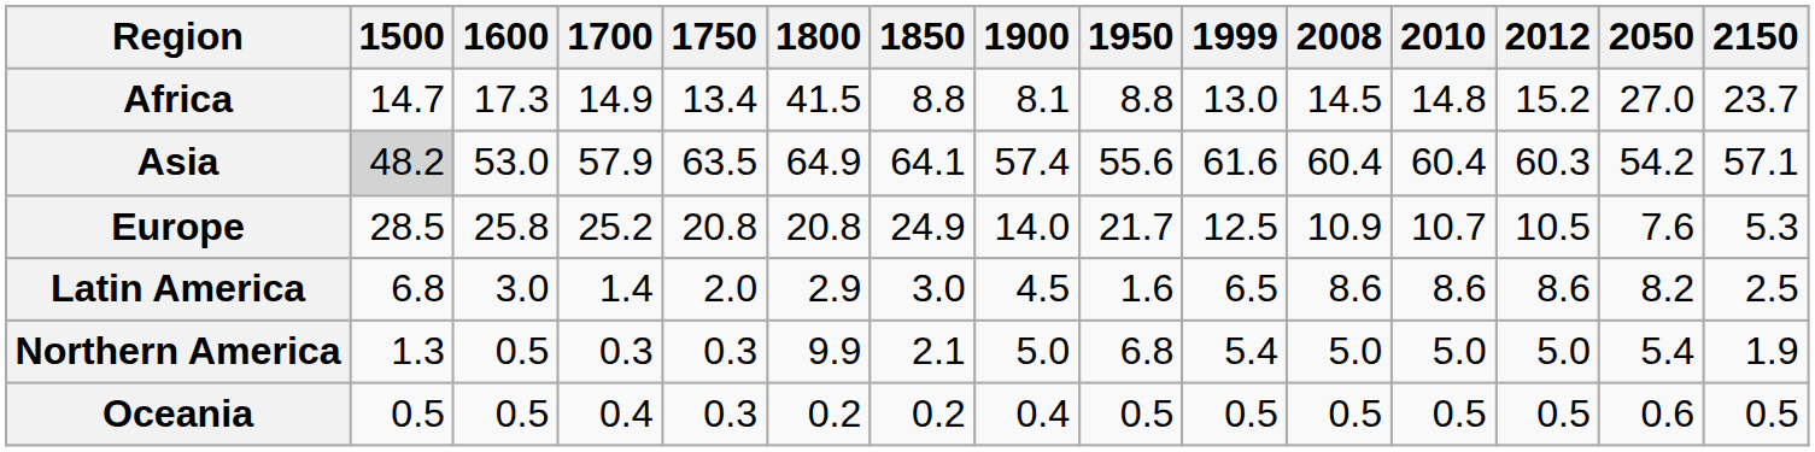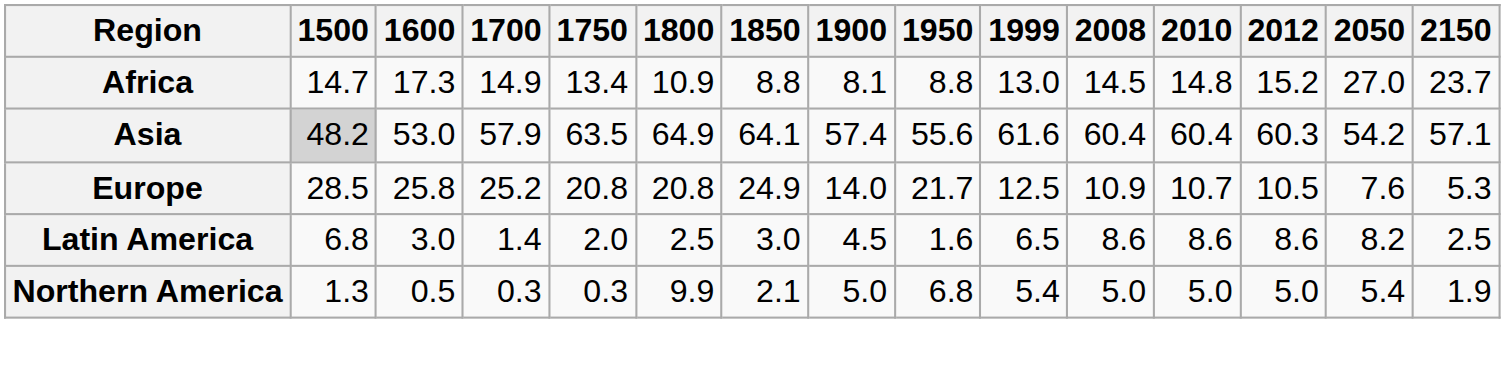Africa | 1800: 41.5 -> 10.9
Latin America | 1800: 2.9 -> 2.5
- row: Oceania | 0.5 | 0.5 | 0.4 | 0.3 | 0.2 | 0.2 | 0.4 | 0.5 | 0.5 | 0.5 | 0.5 | 0.5 | 0.6 | 0.5
